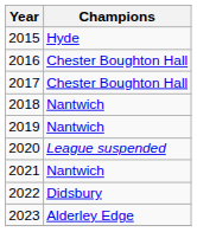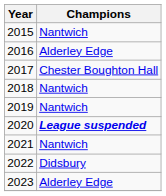2015 | Champions: Hyde -> Nantwich
2016 | Champions: Chester Boughton Hall -> Alderley Edge
2020 | Champions: normal -> bold
